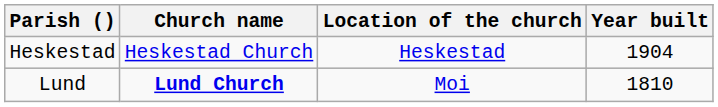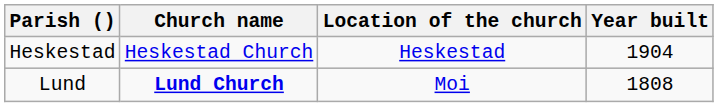Lund | Year built: 1810 -> 1808
